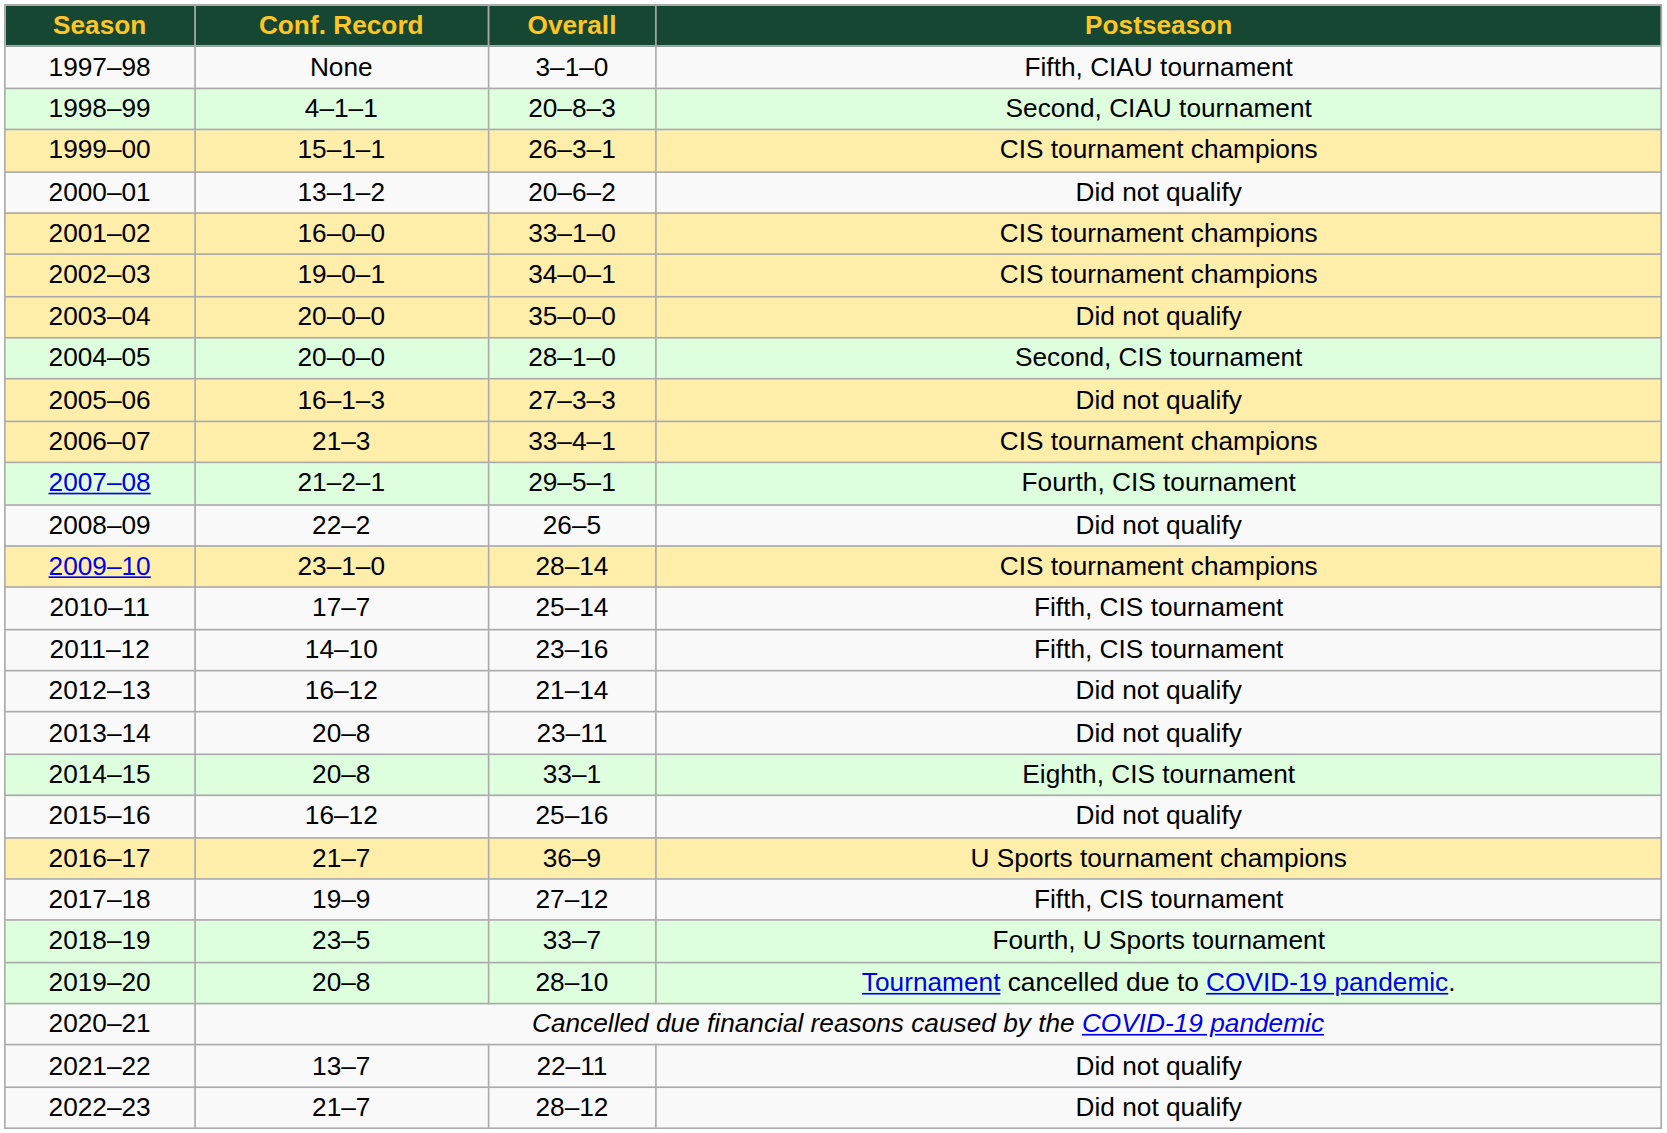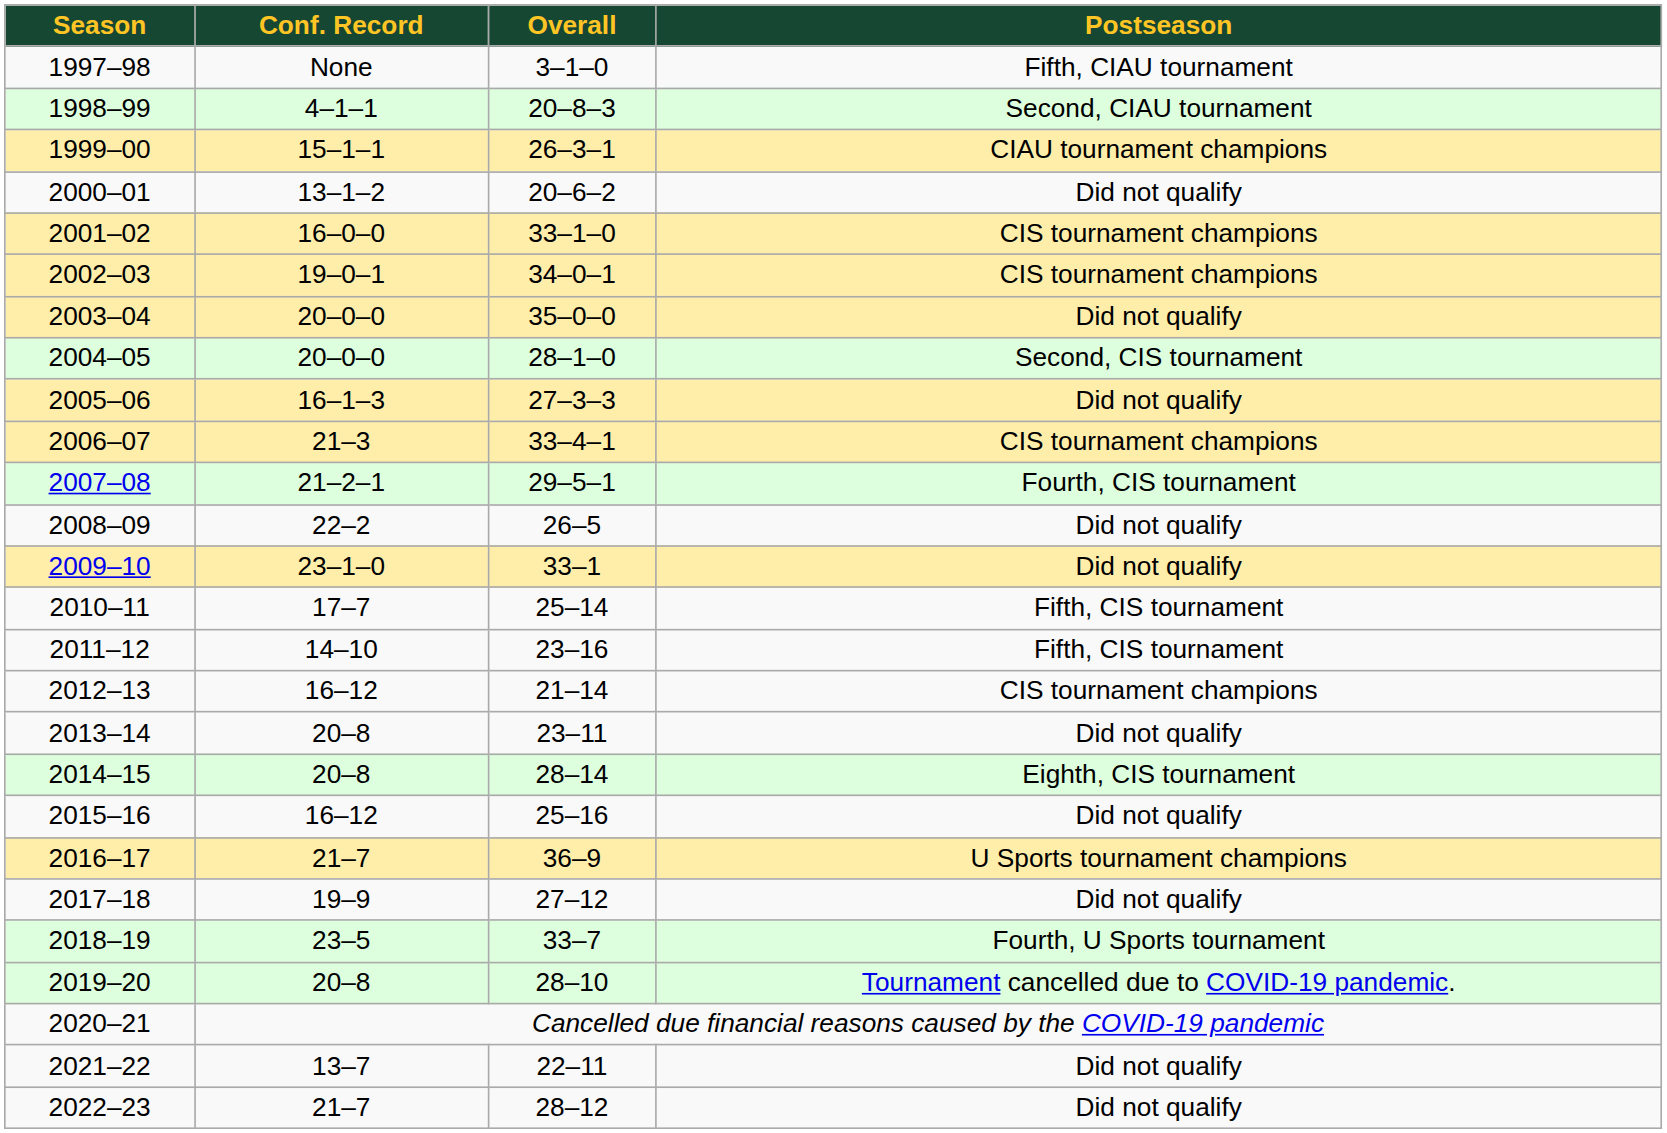1999–00 | Postseason: CIS tournament champions -> CIAU tournament champions
2009–10 | Overall: 28–14 -> 33–1
2009–10 | Postseason: CIS tournament champions -> Did not qualify
2012–13 | Postseason: Did not qualify -> CIS tournament champions
2014–15 | Overall: 33–1 -> 28–14
2017–18 | Postseason: Fifth, CIS tournament -> Did not qualify
